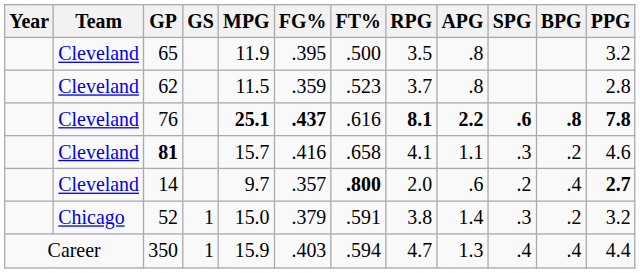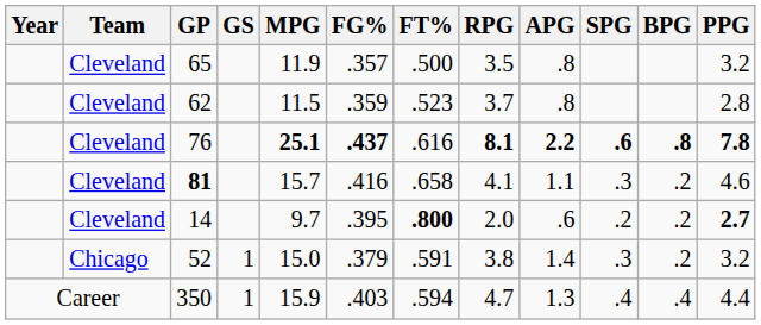65 | FG%: .395 -> .357
14 | FG%: .357 -> .395
14 | BPG: .4 -> .2
